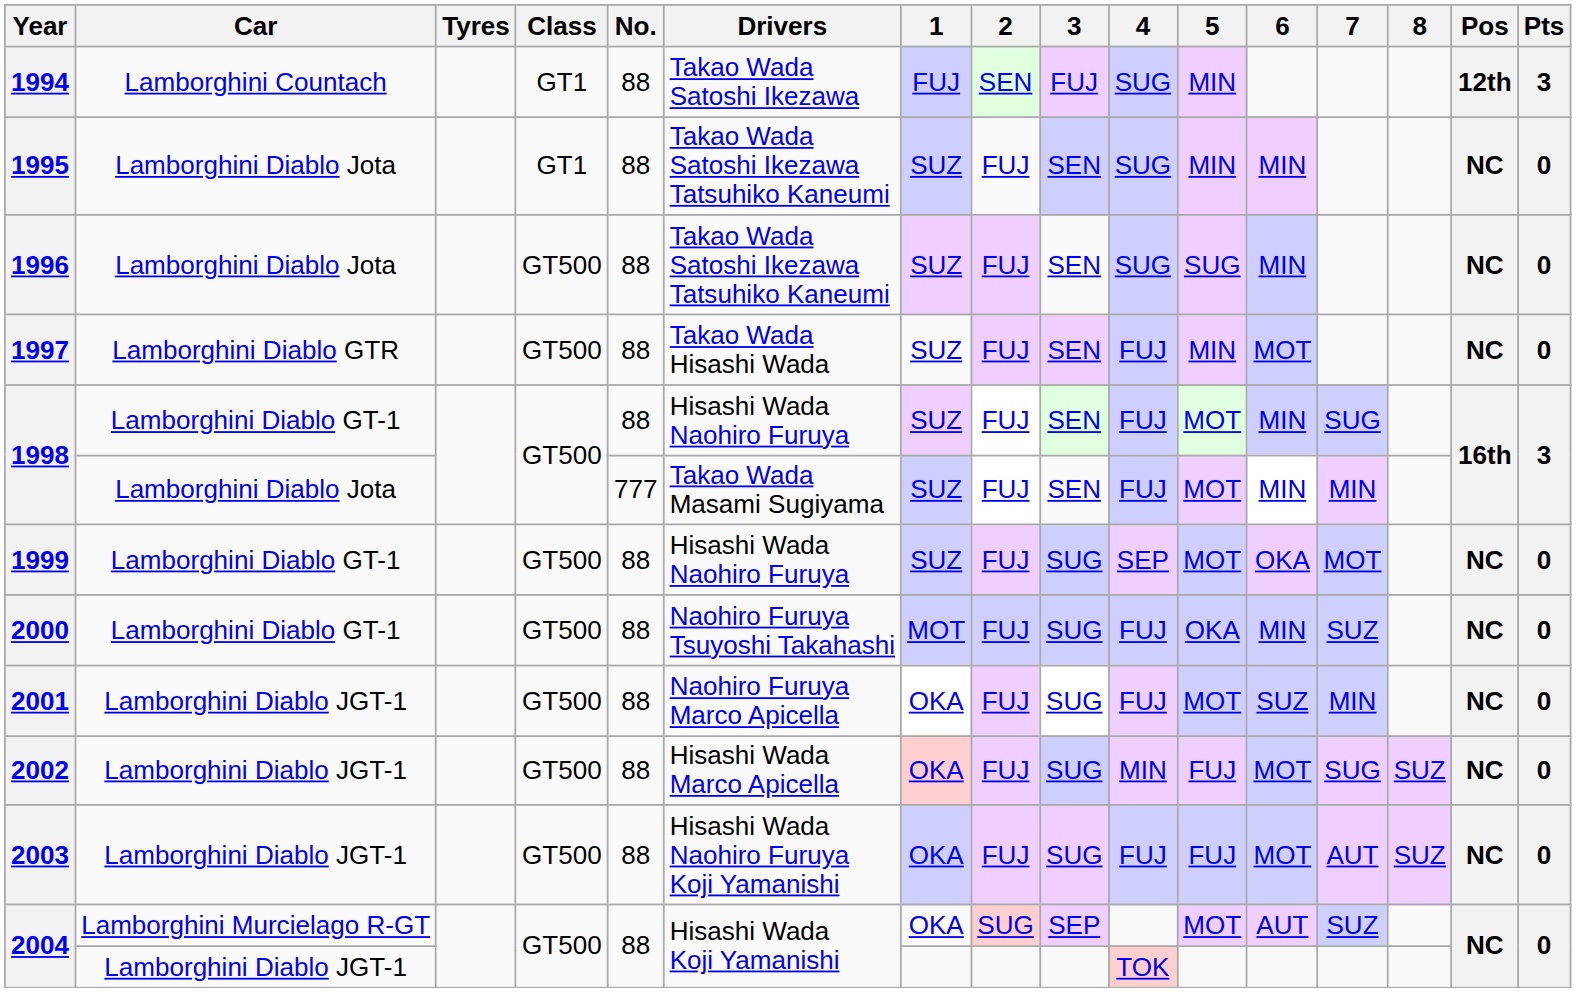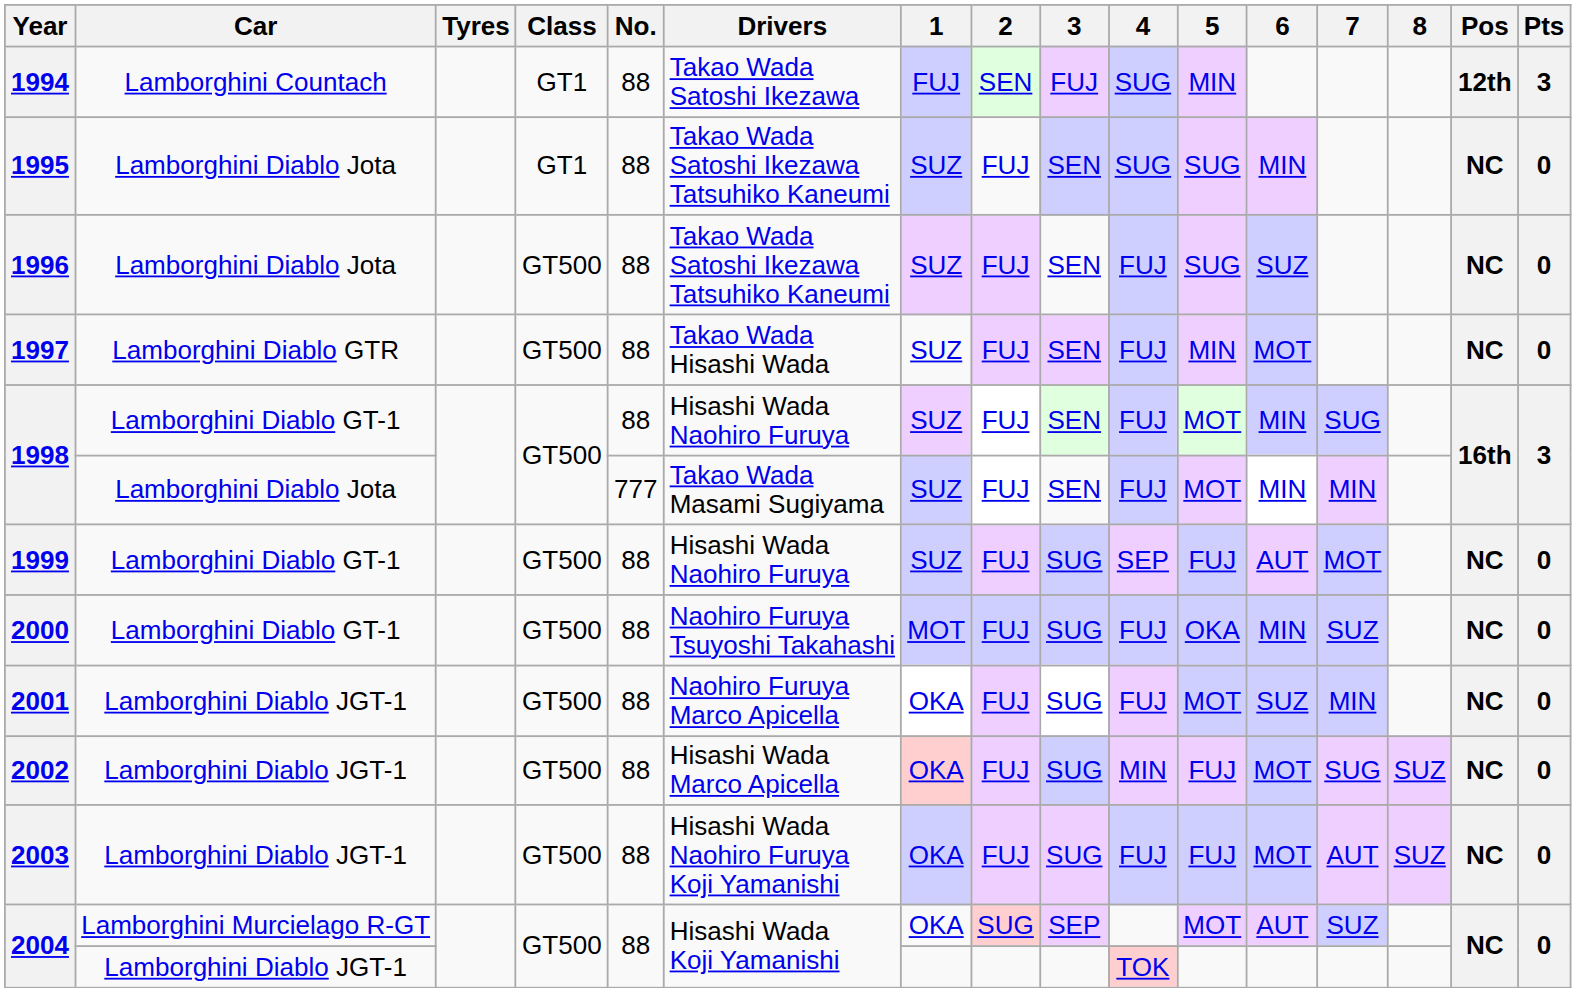1995 | 5: MIN -> SUG
1996 | 4: SUG -> FUJ
1996 | 6: MIN -> SUZ
1999 | 5: MOT -> FUJ
1999 | 6: OKA -> AUT
